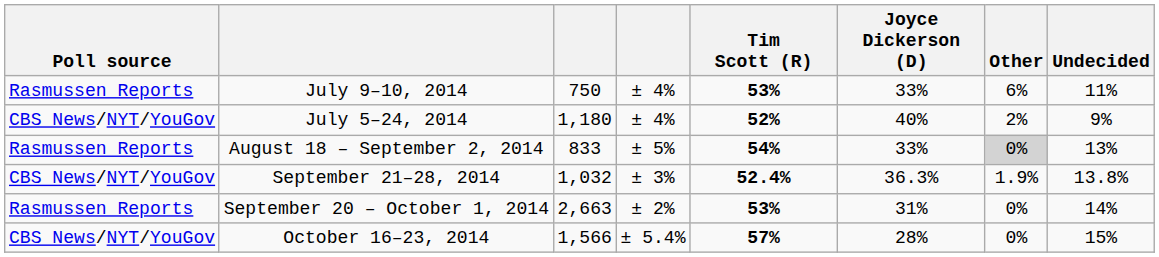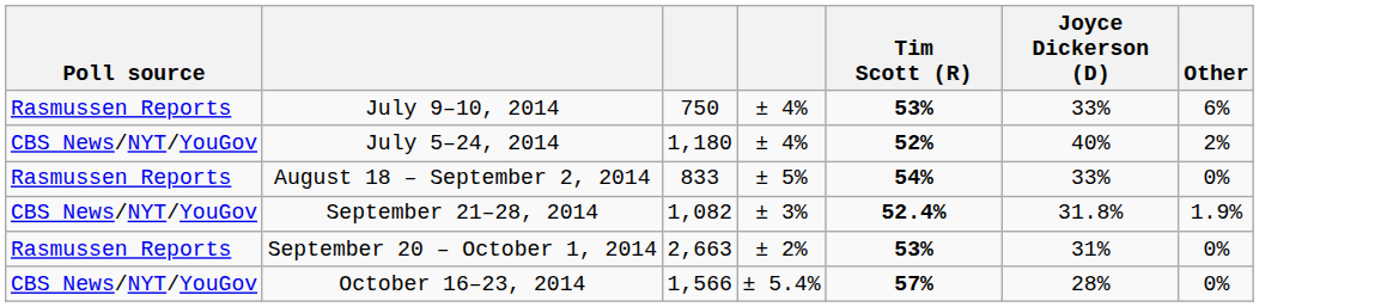- column: Undecided | 11% | 9% | 13% | 13.8% | 14% | 15%
August 18 – September 2, 2014 | Other: lightgrey background -> no background
September 21–28, 2014 | column 3: 1,032 -> 1,082
September 21–28, 2014 | Joyce Dickerson (D): 36.3% -> 31.8%
